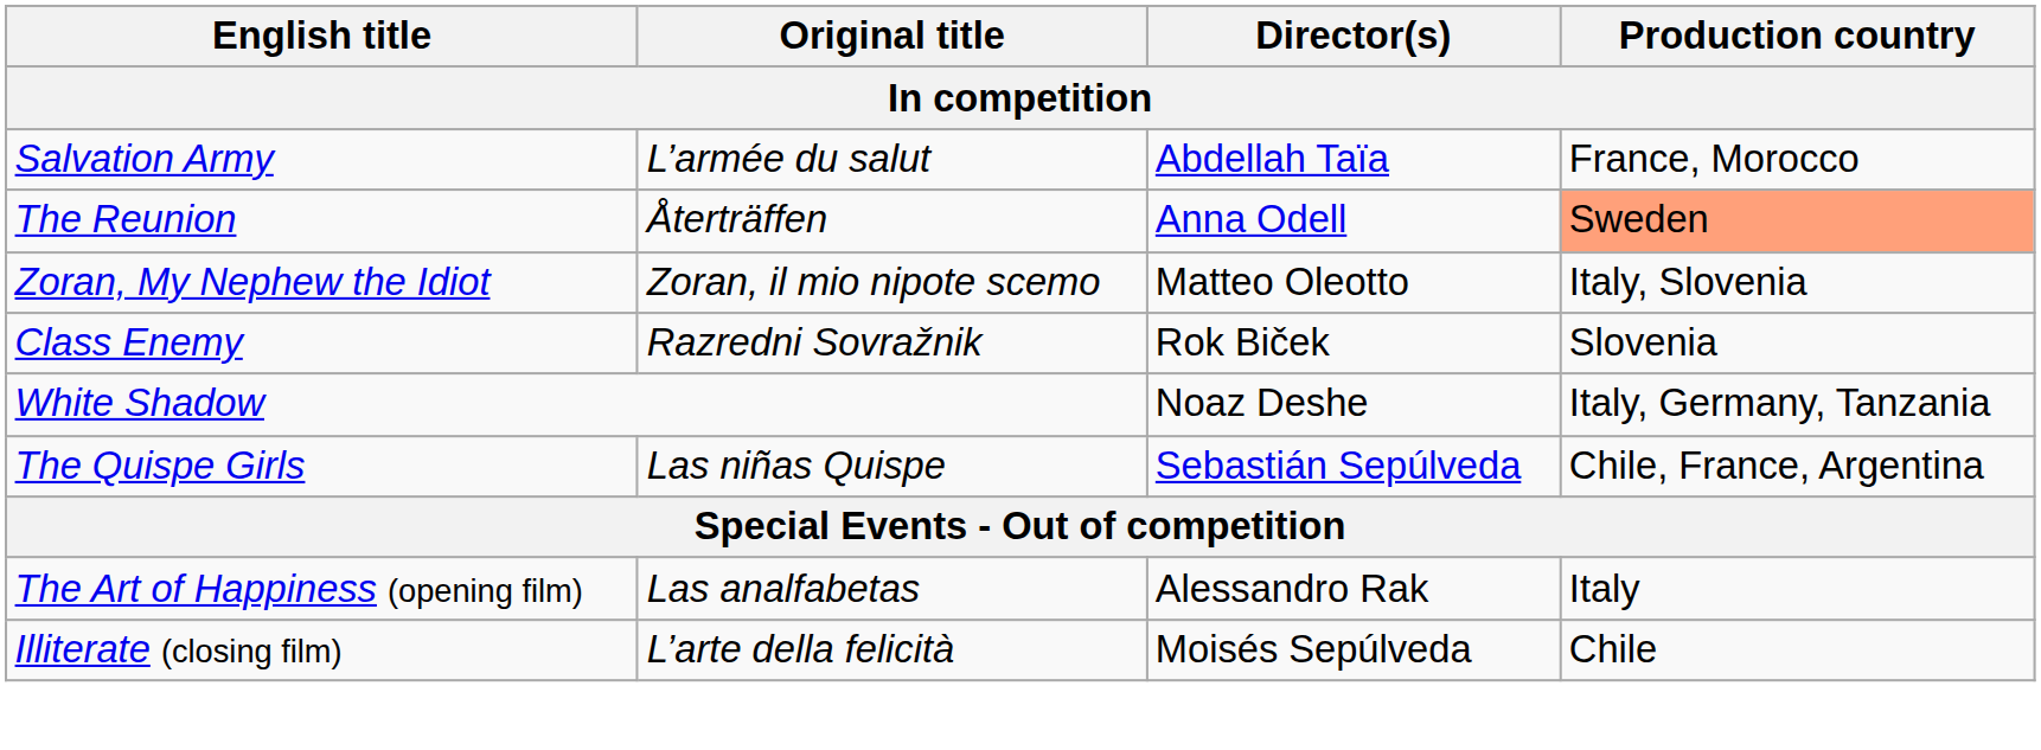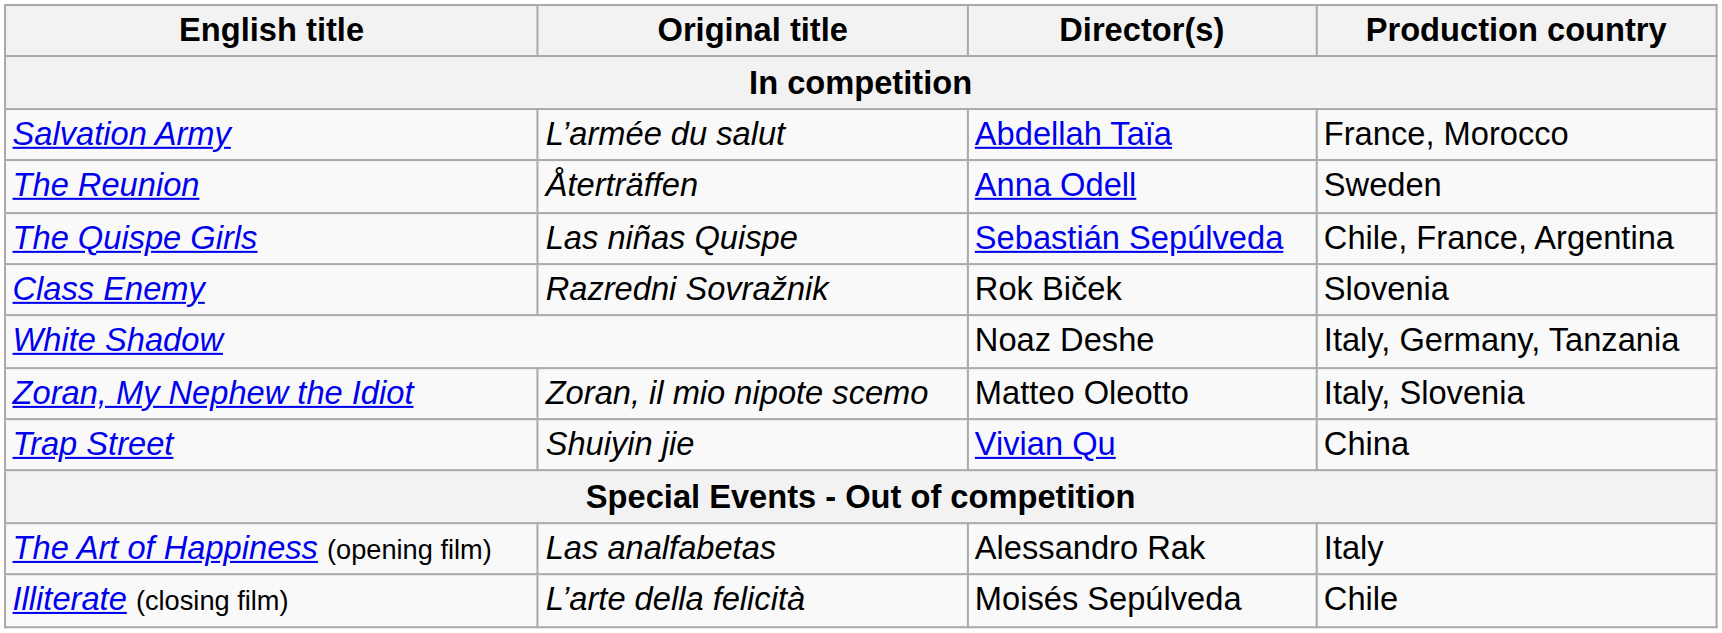The Reunion | Production country: lightsalmon background -> no background
rows swapped: The Quispe Girls <-> Zoran, My Nephew the Idiot
+ row: Trap Street | Shuiyin jie | Vivian Qu | China
